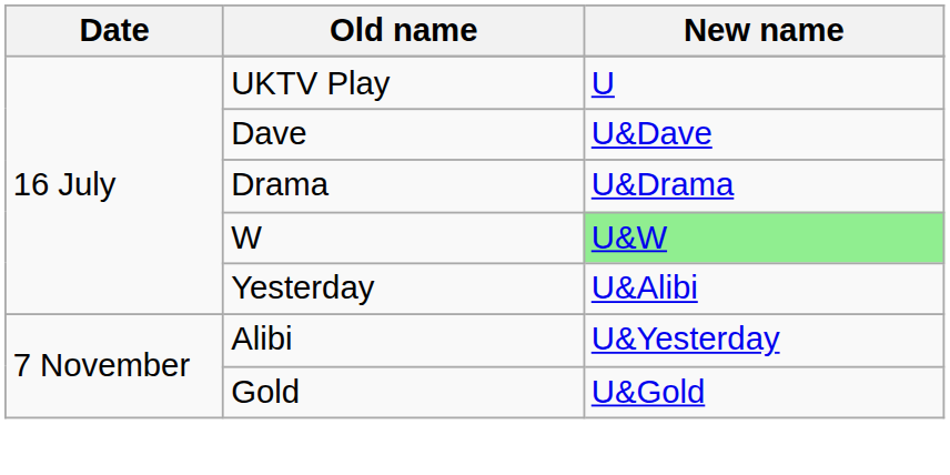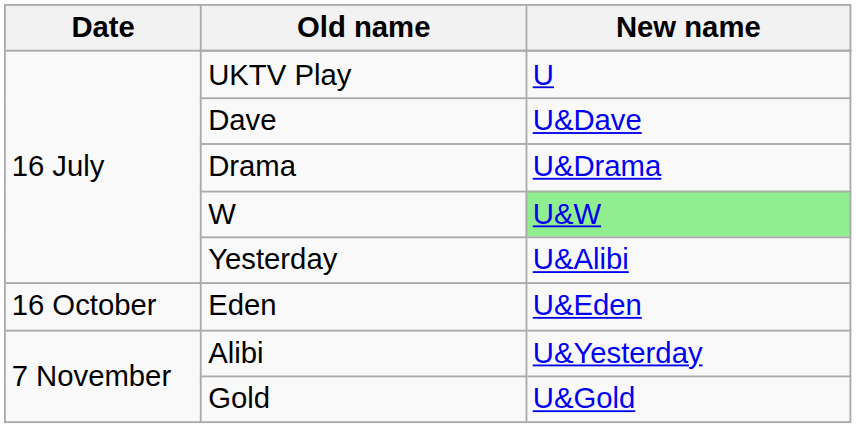+ row: 16 October | Eden | U&Eden
